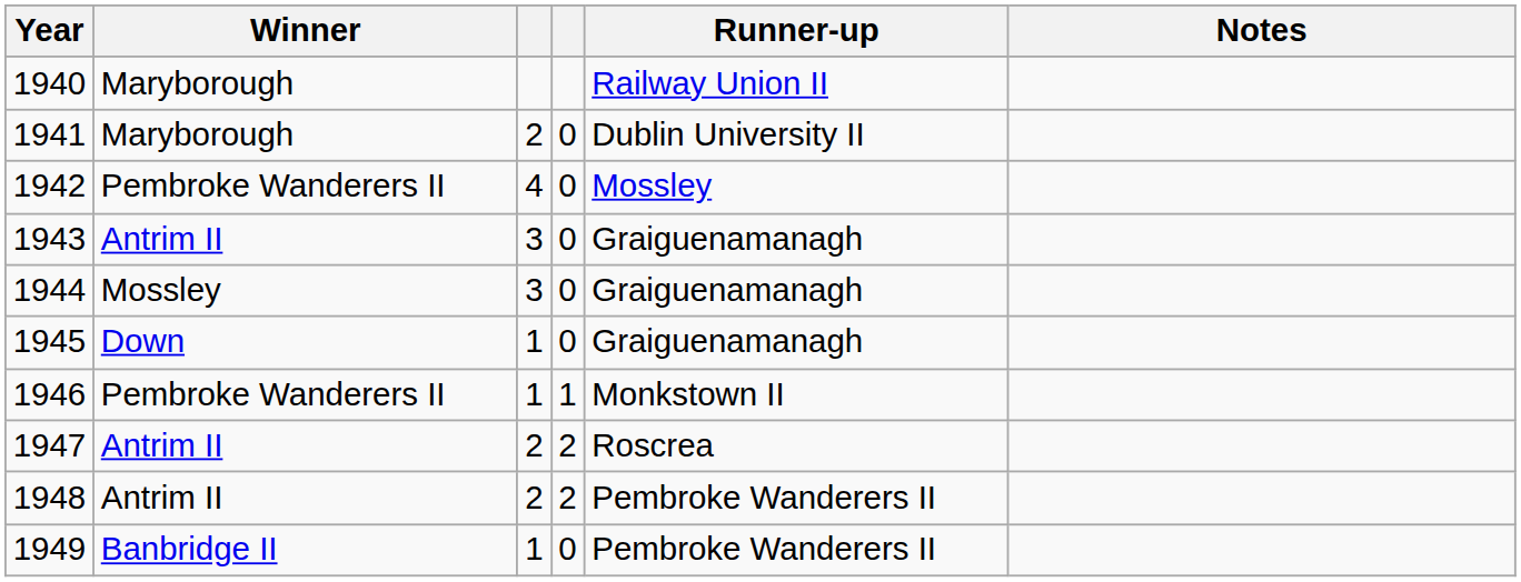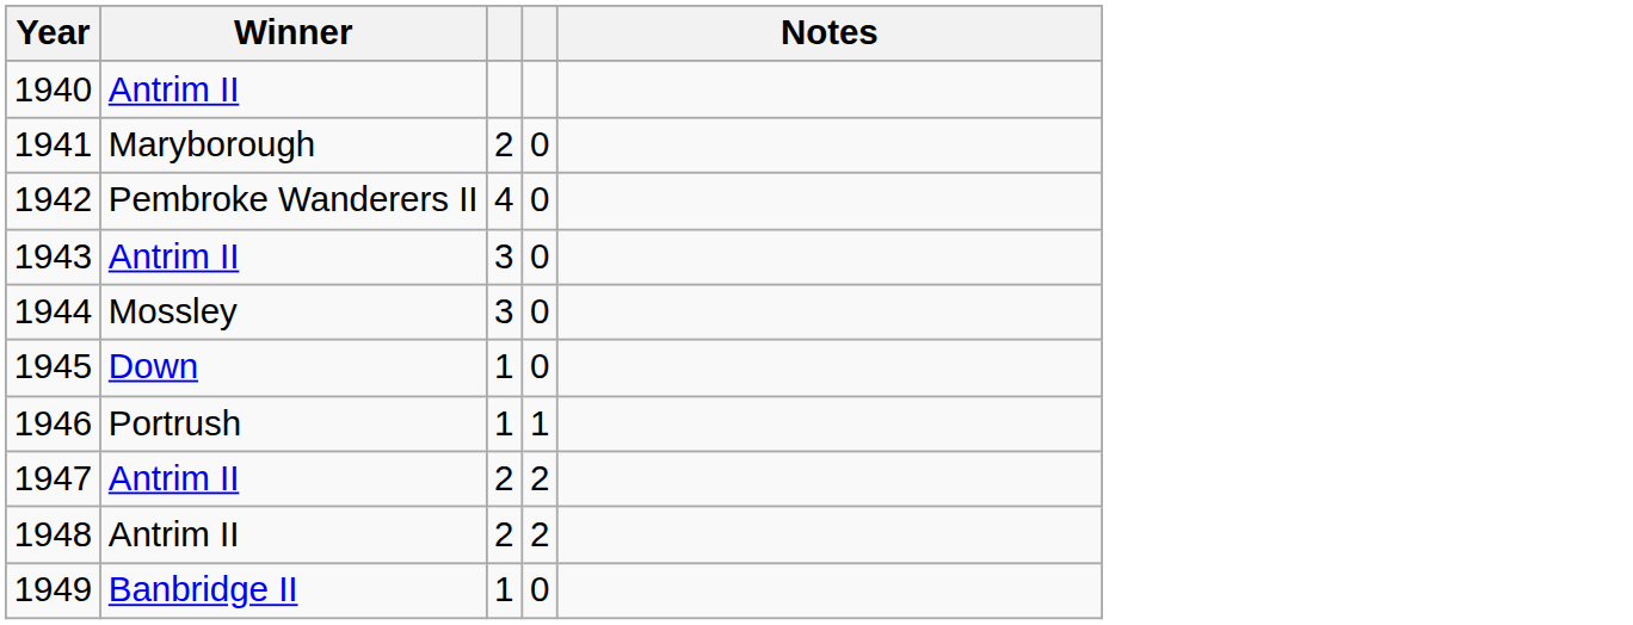- column: Runner-up | Railway Union II | Dublin University II | Mossley | Graiguenamanagh | Graiguenamanagh | Graiguenamanagh | Monkstown II | Roscrea | Pembroke Wanderers II | Pembroke Wanderers II
1940 | Winner: Maryborough -> Antrim II
1946 | Winner: Pembroke Wanderers II -> Portrush
